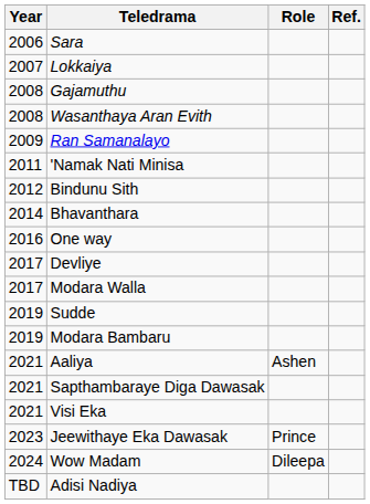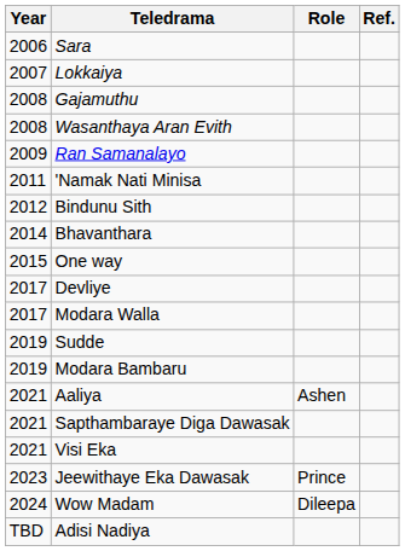One way | Year: 2016 -> 2015
